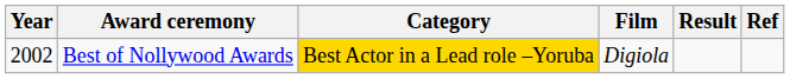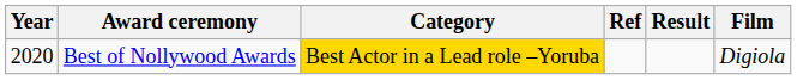columns swapped: Film <-> Ref
Best of Nollywood Awards | Year: 2002 -> 2020
